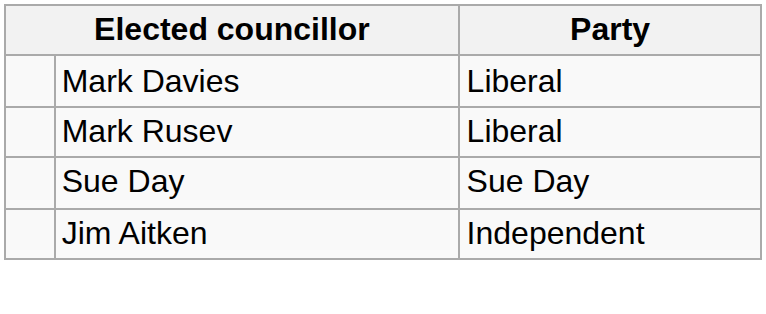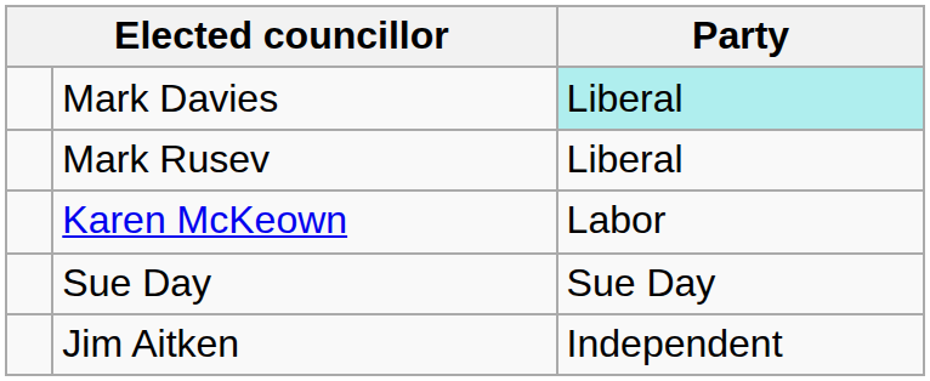Mark Davies | Party: no background -> paleturquoise background
+ row: Karen McKeown | Labor
